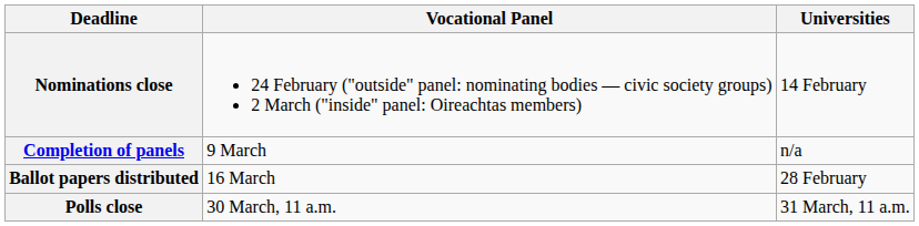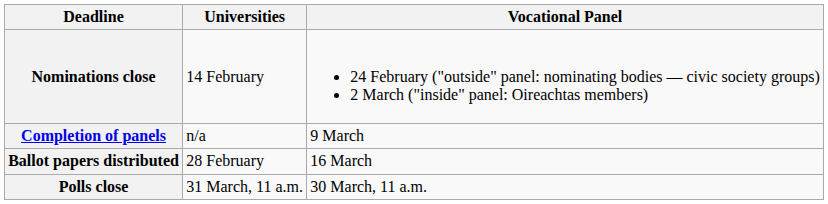columns swapped: Universities <-> Vocational Panel
